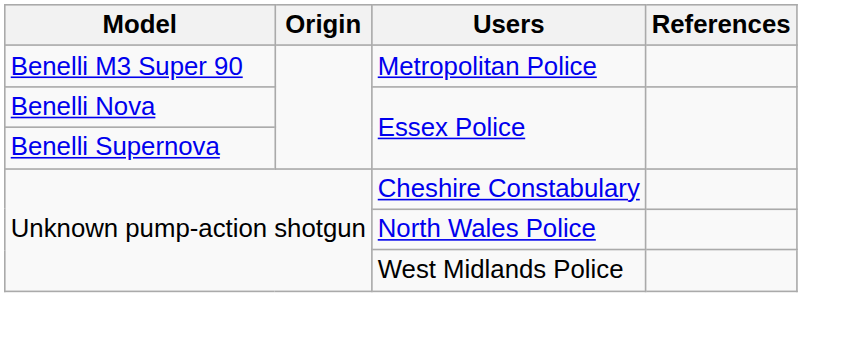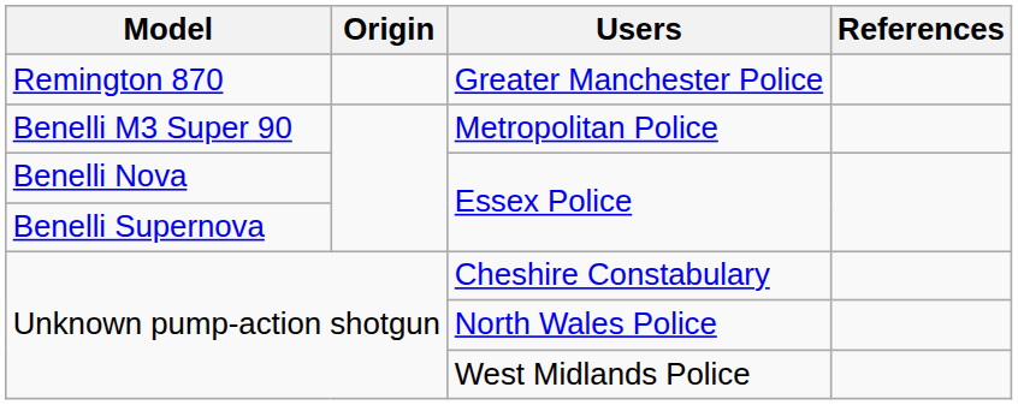+ row: Remington 870 | Greater Manchester Police
